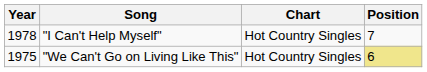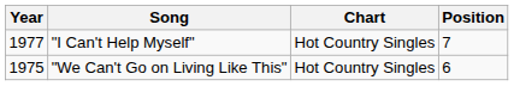"I Can't Help Myself" | Year: 1978 -> 1977
"We Can't Go on Living Like This" | Position: khaki background -> no background
